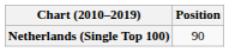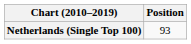Netherlands (Single Top 100) | Position: 90 -> 93
